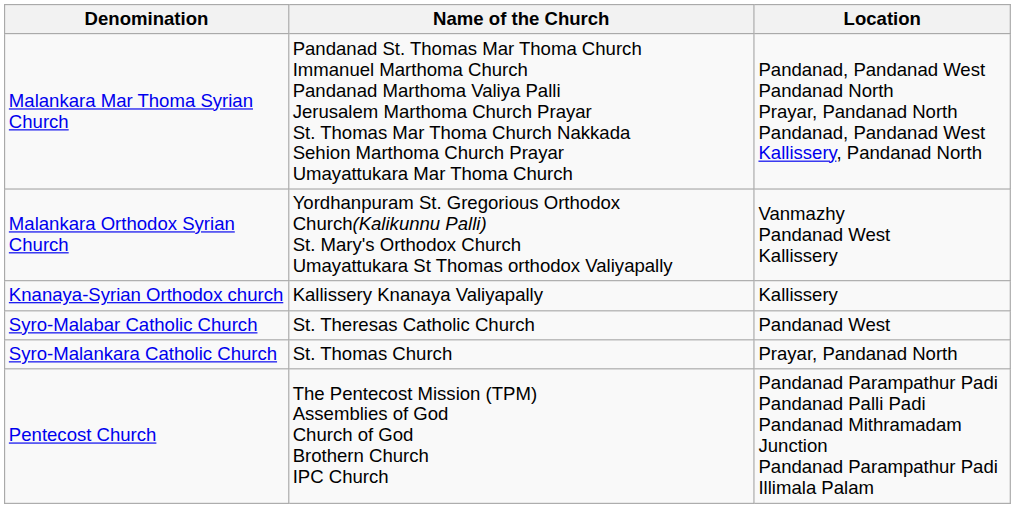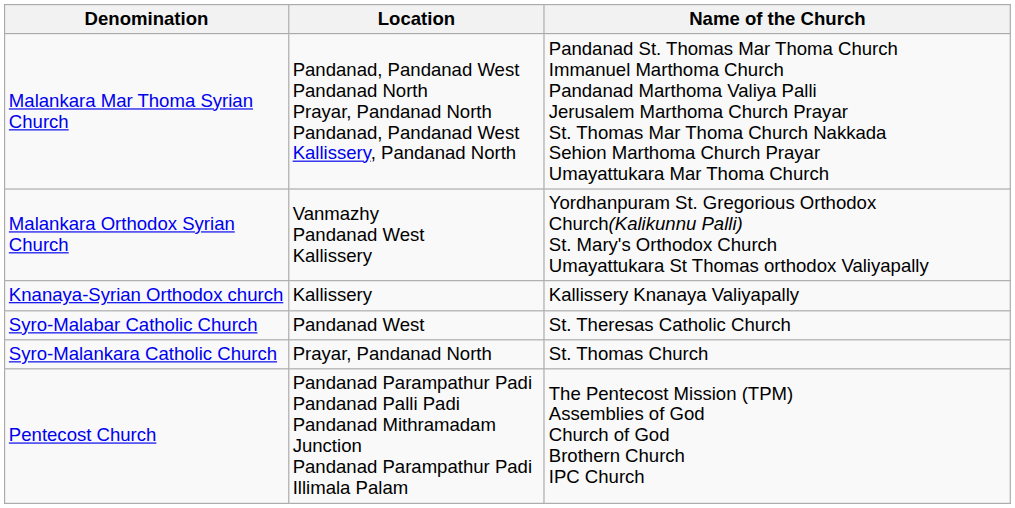columns swapped: Name of the Church <-> Location
